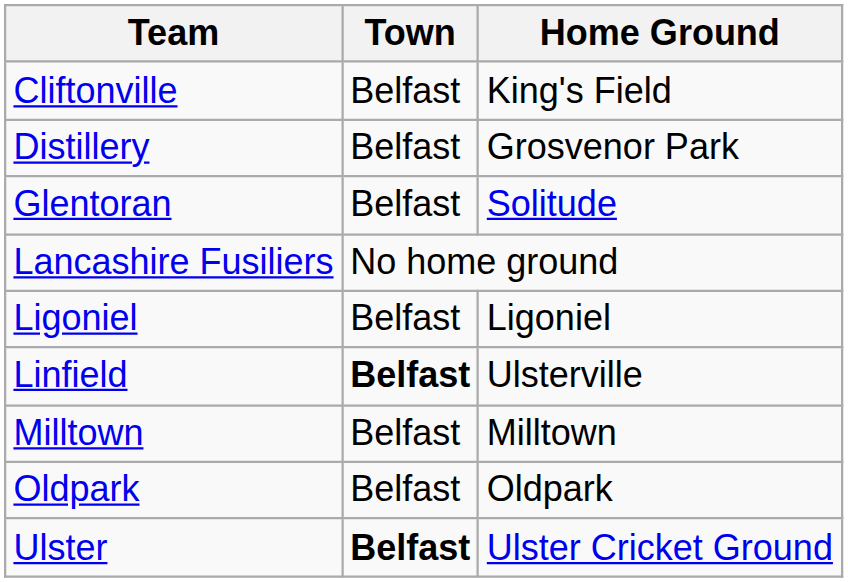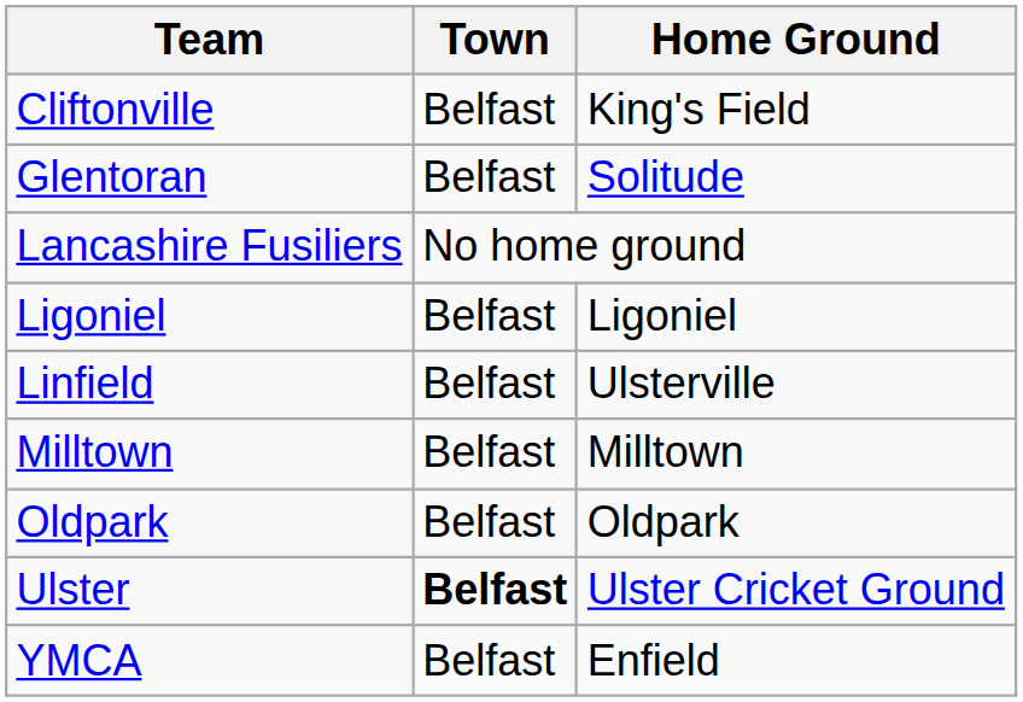- row: Distillery | Belfast | Grosvenor Park
Linfield | Town: bold -> normal
+ row: YMCA | Belfast | Enfield
